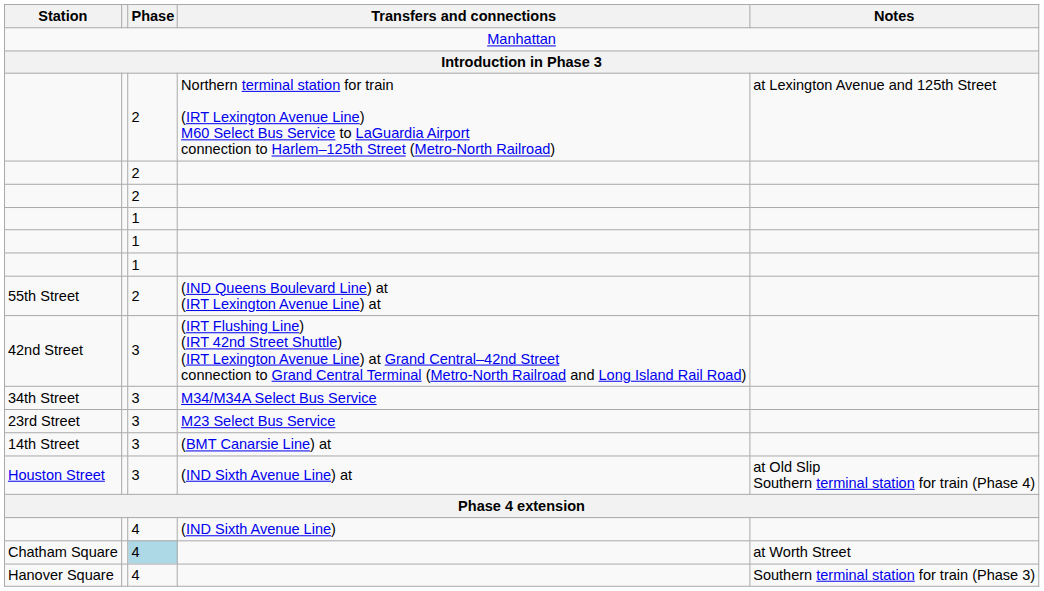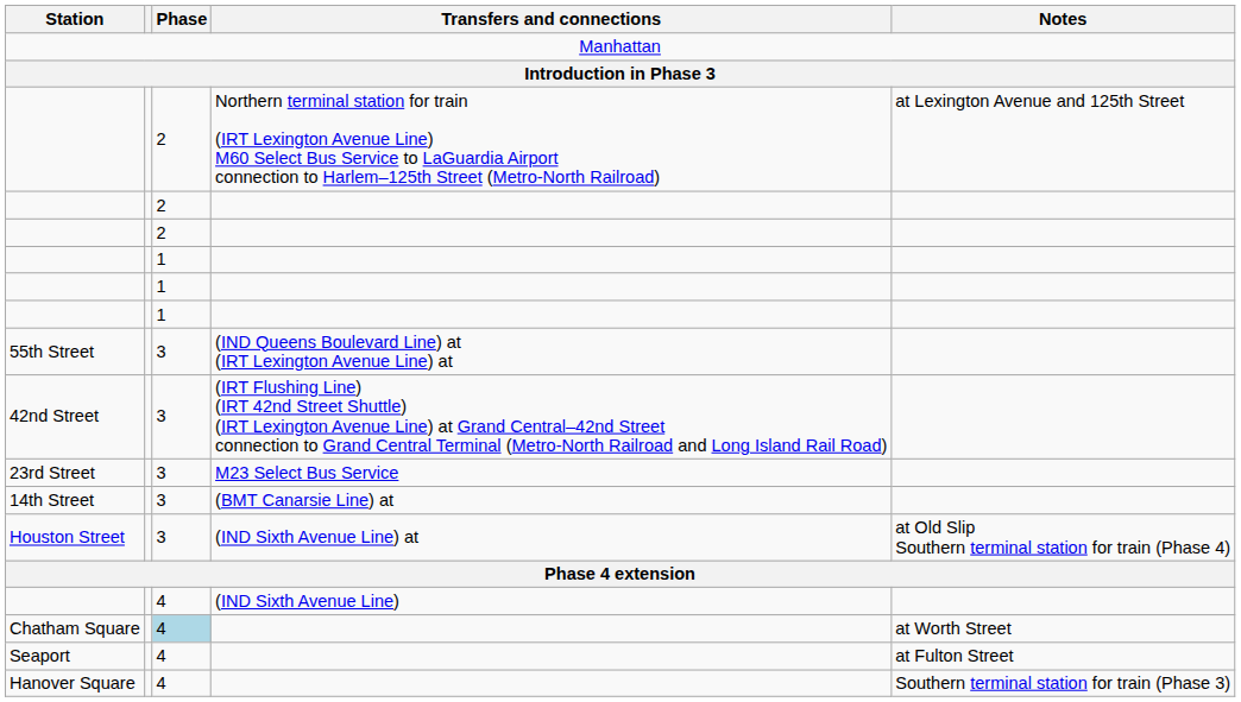55th Street | Phase: 2 -> 3
- row: 34th Street | 3 | M34/M34A Select Bus Service
+ row: Seaport | 4 | at Fulton Street
